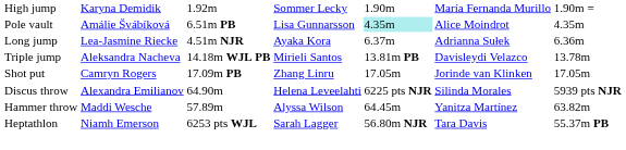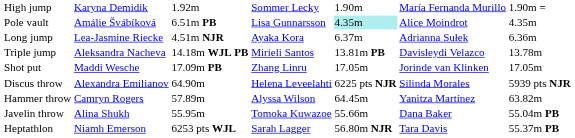Shot put | column 2: Camryn Rogers -> Maddi Wesche
Hammer throw | column 2: Maddi Wesche -> Camryn Rogers
+ row: Javelin throw | Alina Shukh | 55.95m | Tomoka Kuwazoe | 55.66m | Dana Baker | 55.04m PB
